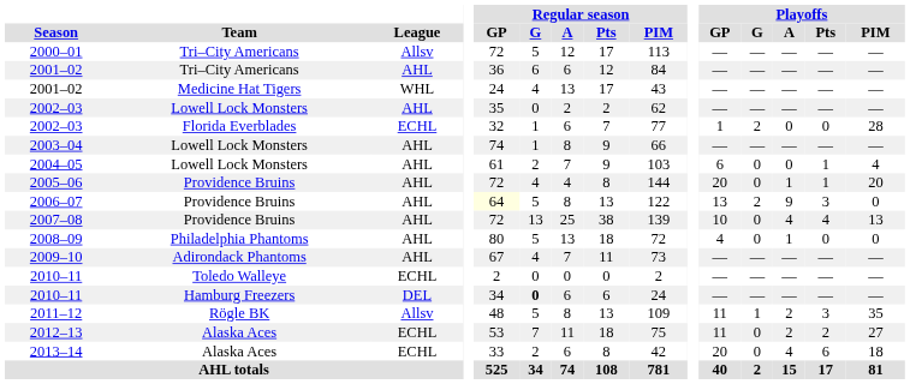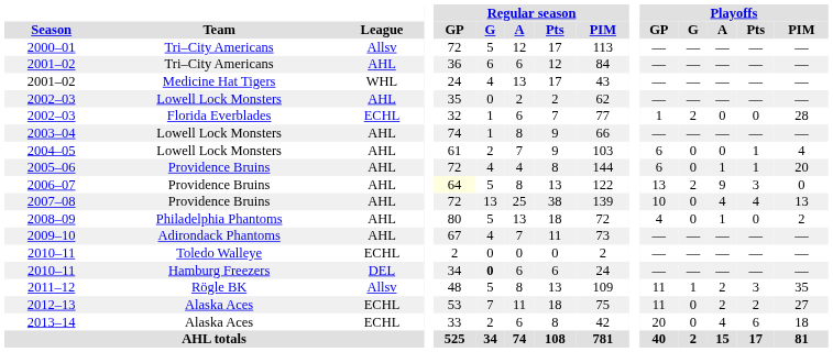2005–06 | Playoffs / GP: 20 -> 6
2008–09 | Playoffs / PIM: 0 -> 2
